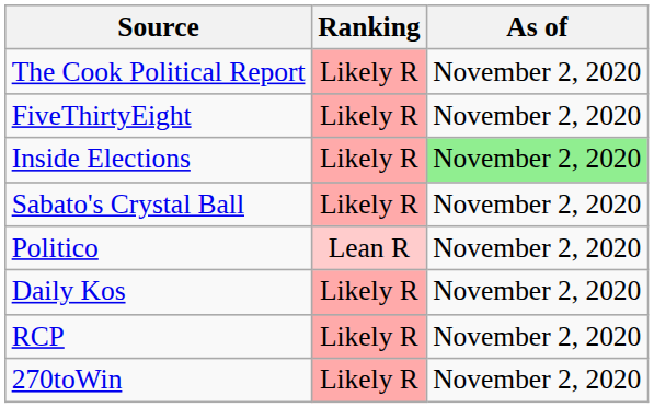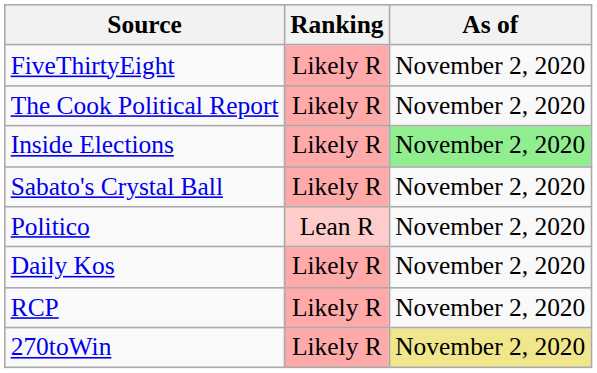rows swapped: The Cook Political Report <-> FiveThirtyEight
270toWin | As of: no background -> khaki background
